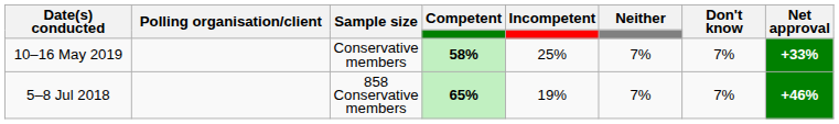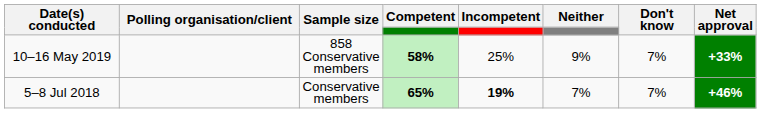10–16 May 2019 | Sample size: Conservative members -> 858 Conservative members
10–16 May 2019 | Neither: 7% -> 9%
5–8 Jul 2018 | Sample size: 858 Conservative members -> Conservative members
5–8 Jul 2018 | Incompetent: normal -> bold
